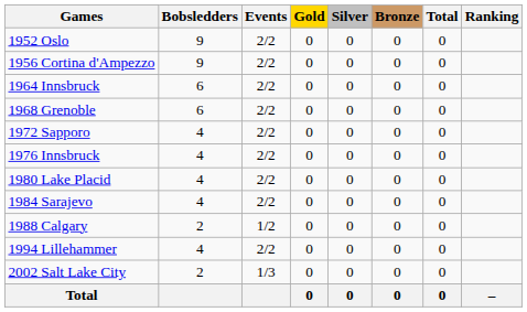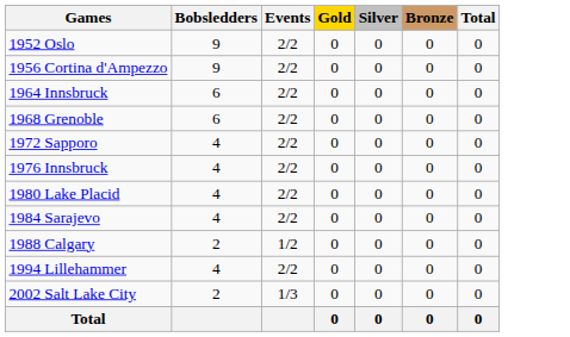- column: Ranking | –
